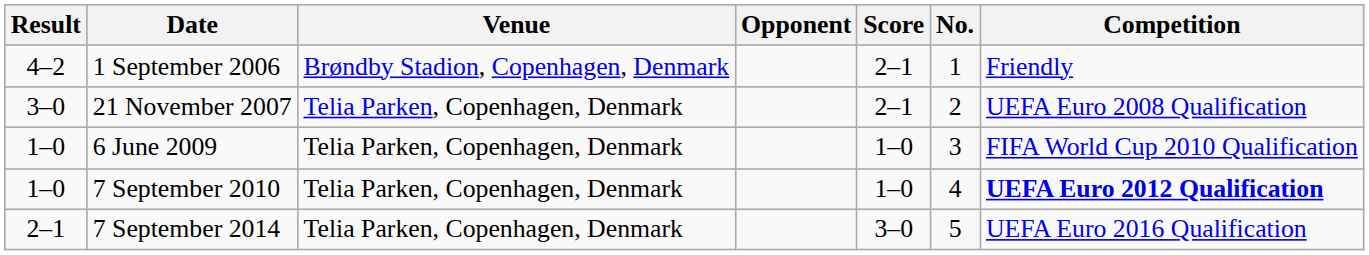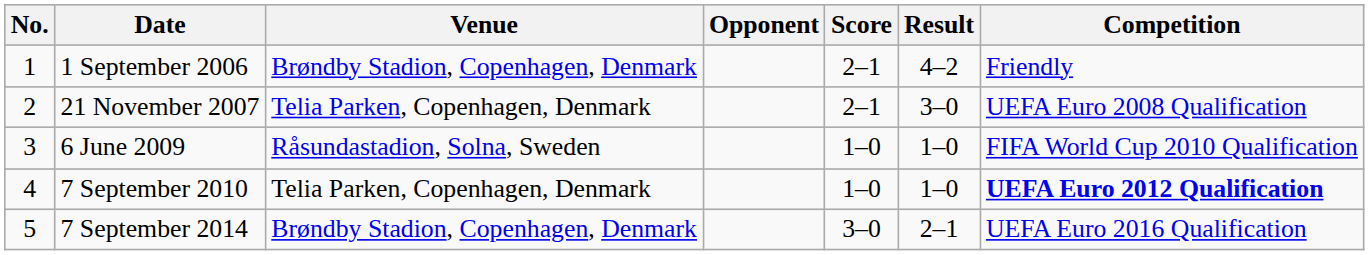columns swapped: No. <-> Result
6 June 2009 | Venue: Telia Parken, Copenhagen, Denmark -> Råsundastadion, Solna, Sweden
7 September 2014 | Venue: Telia Parken, Copenhagen, Denmark -> Brøndby Stadion, Copenhagen, Denmark
